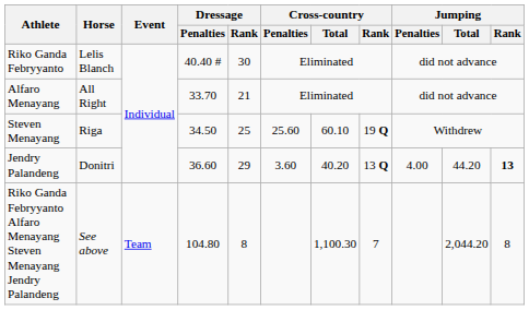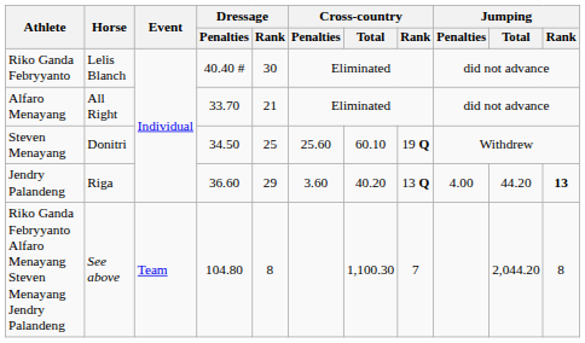Steven Menayang | Horse: Riga -> Donitri
Jendry Palandeng | Horse: Donitri -> Riga
